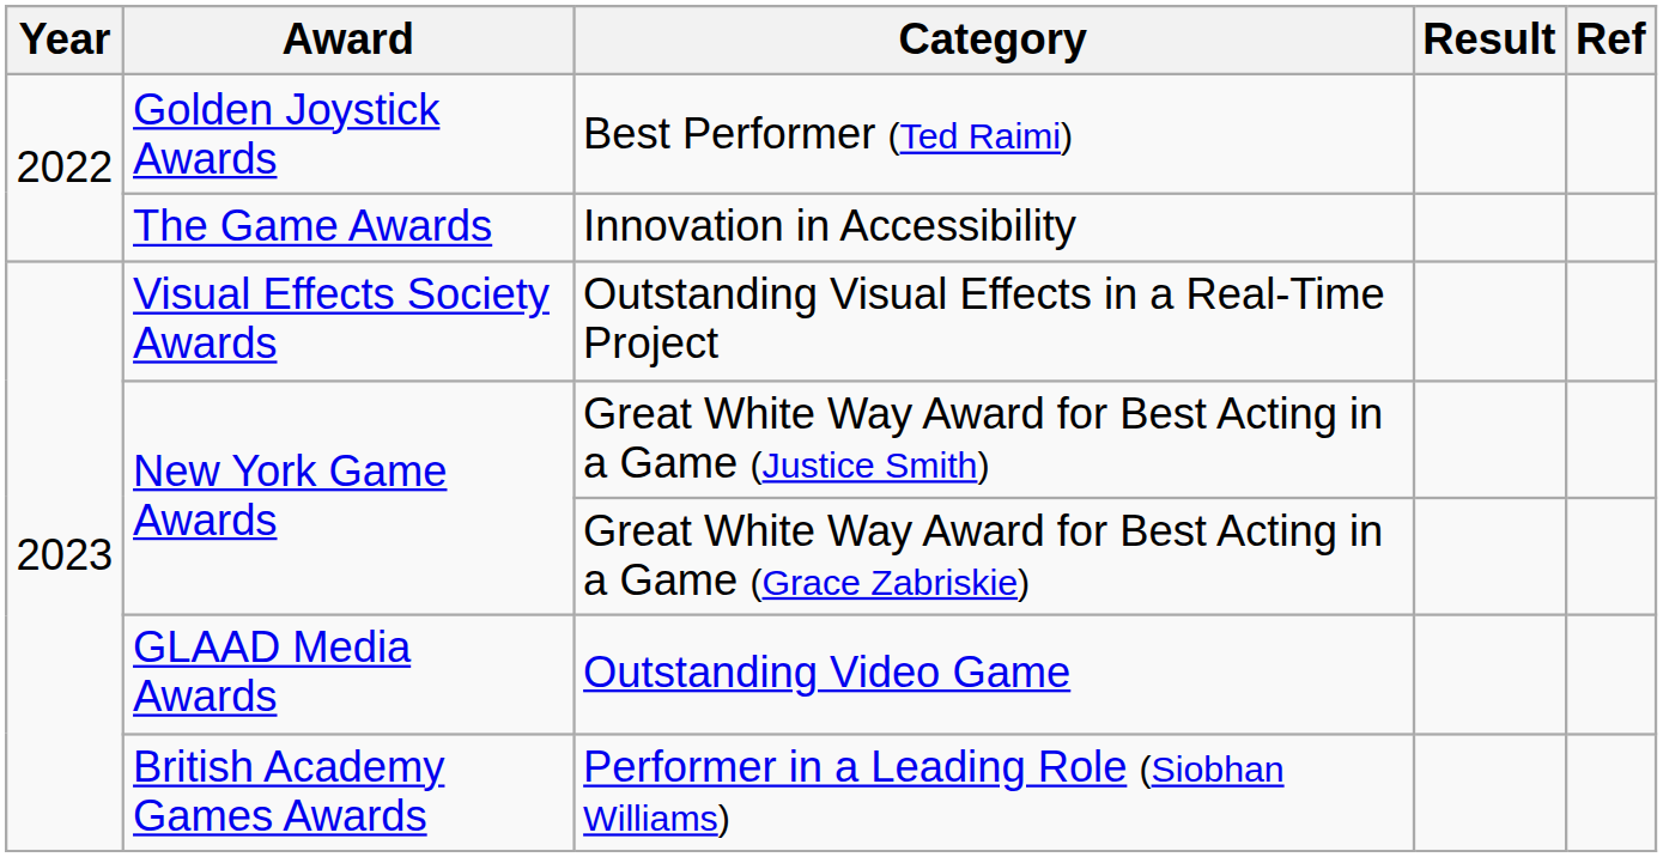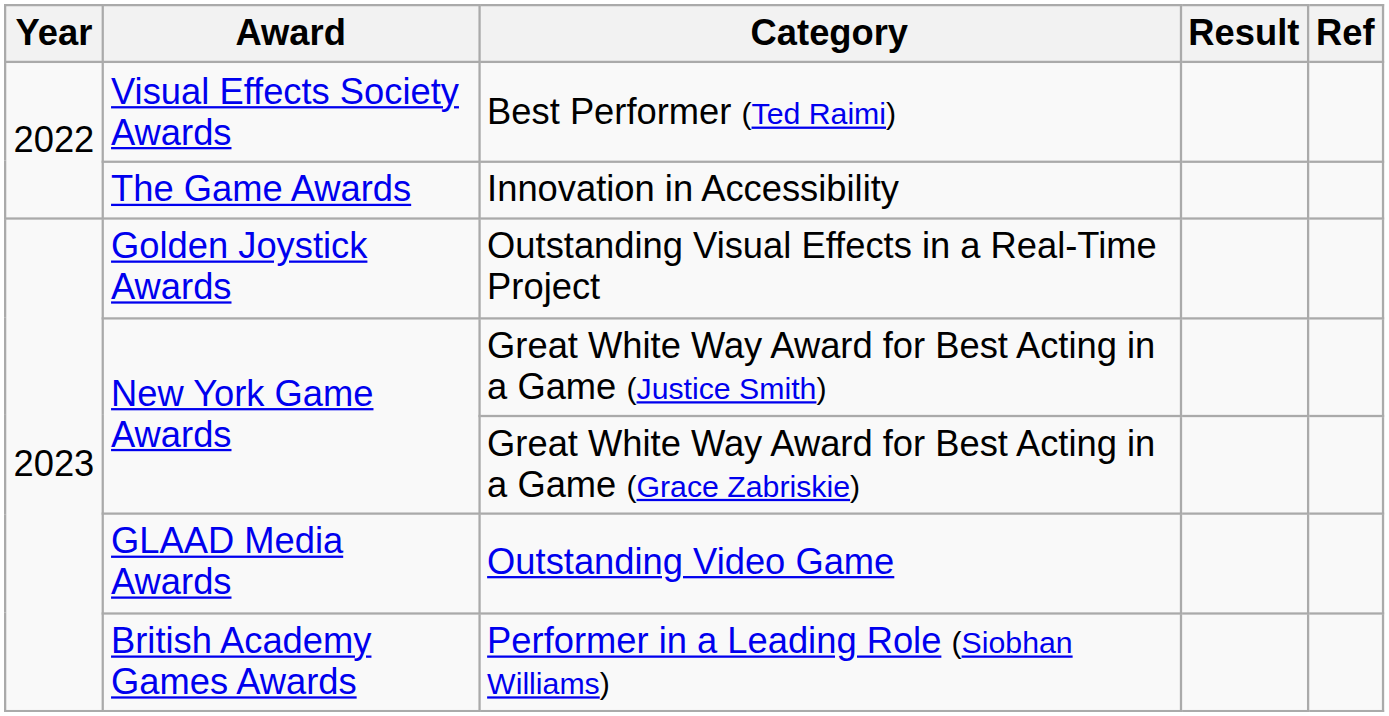Best Performer (Ted Raimi) | Award: Golden Joystick Awards -> Visual Effects Society Awards
Outstanding Visual Effects in a Real-Time Project | Award: Visual Effects Society Awards -> Golden Joystick Awards
